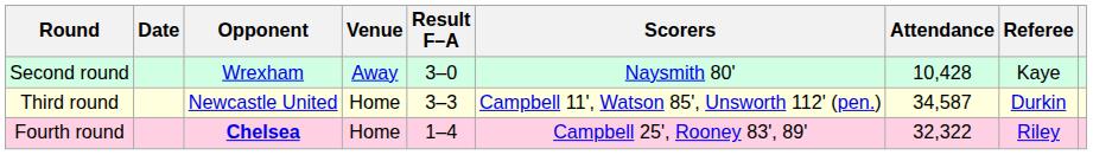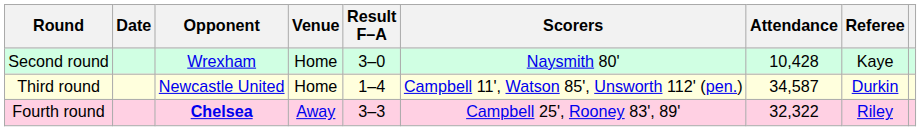Second round | Venue: Away -> Home
Third round | Result F–A: 3–3 -> 1–4
Fourth round | Venue: Home -> Away
Fourth round | Result F–A: 1–4 -> 3–3
